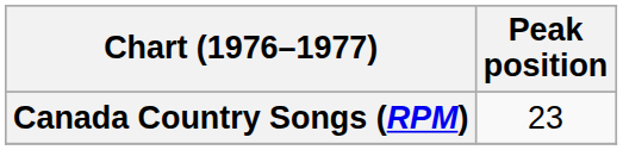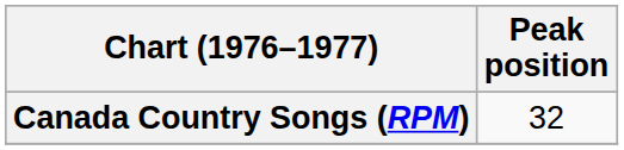Canada Country Songs (RPM) | Peak position: 23 -> 32
